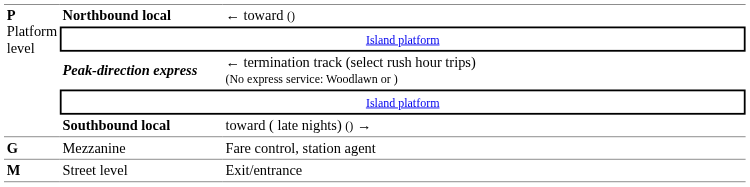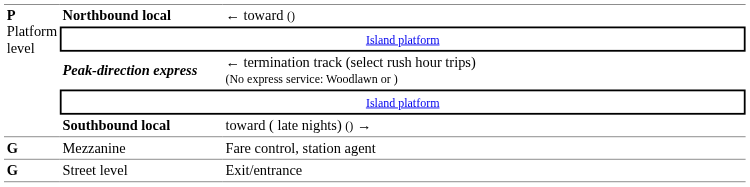Street level | column 1: M -> G
